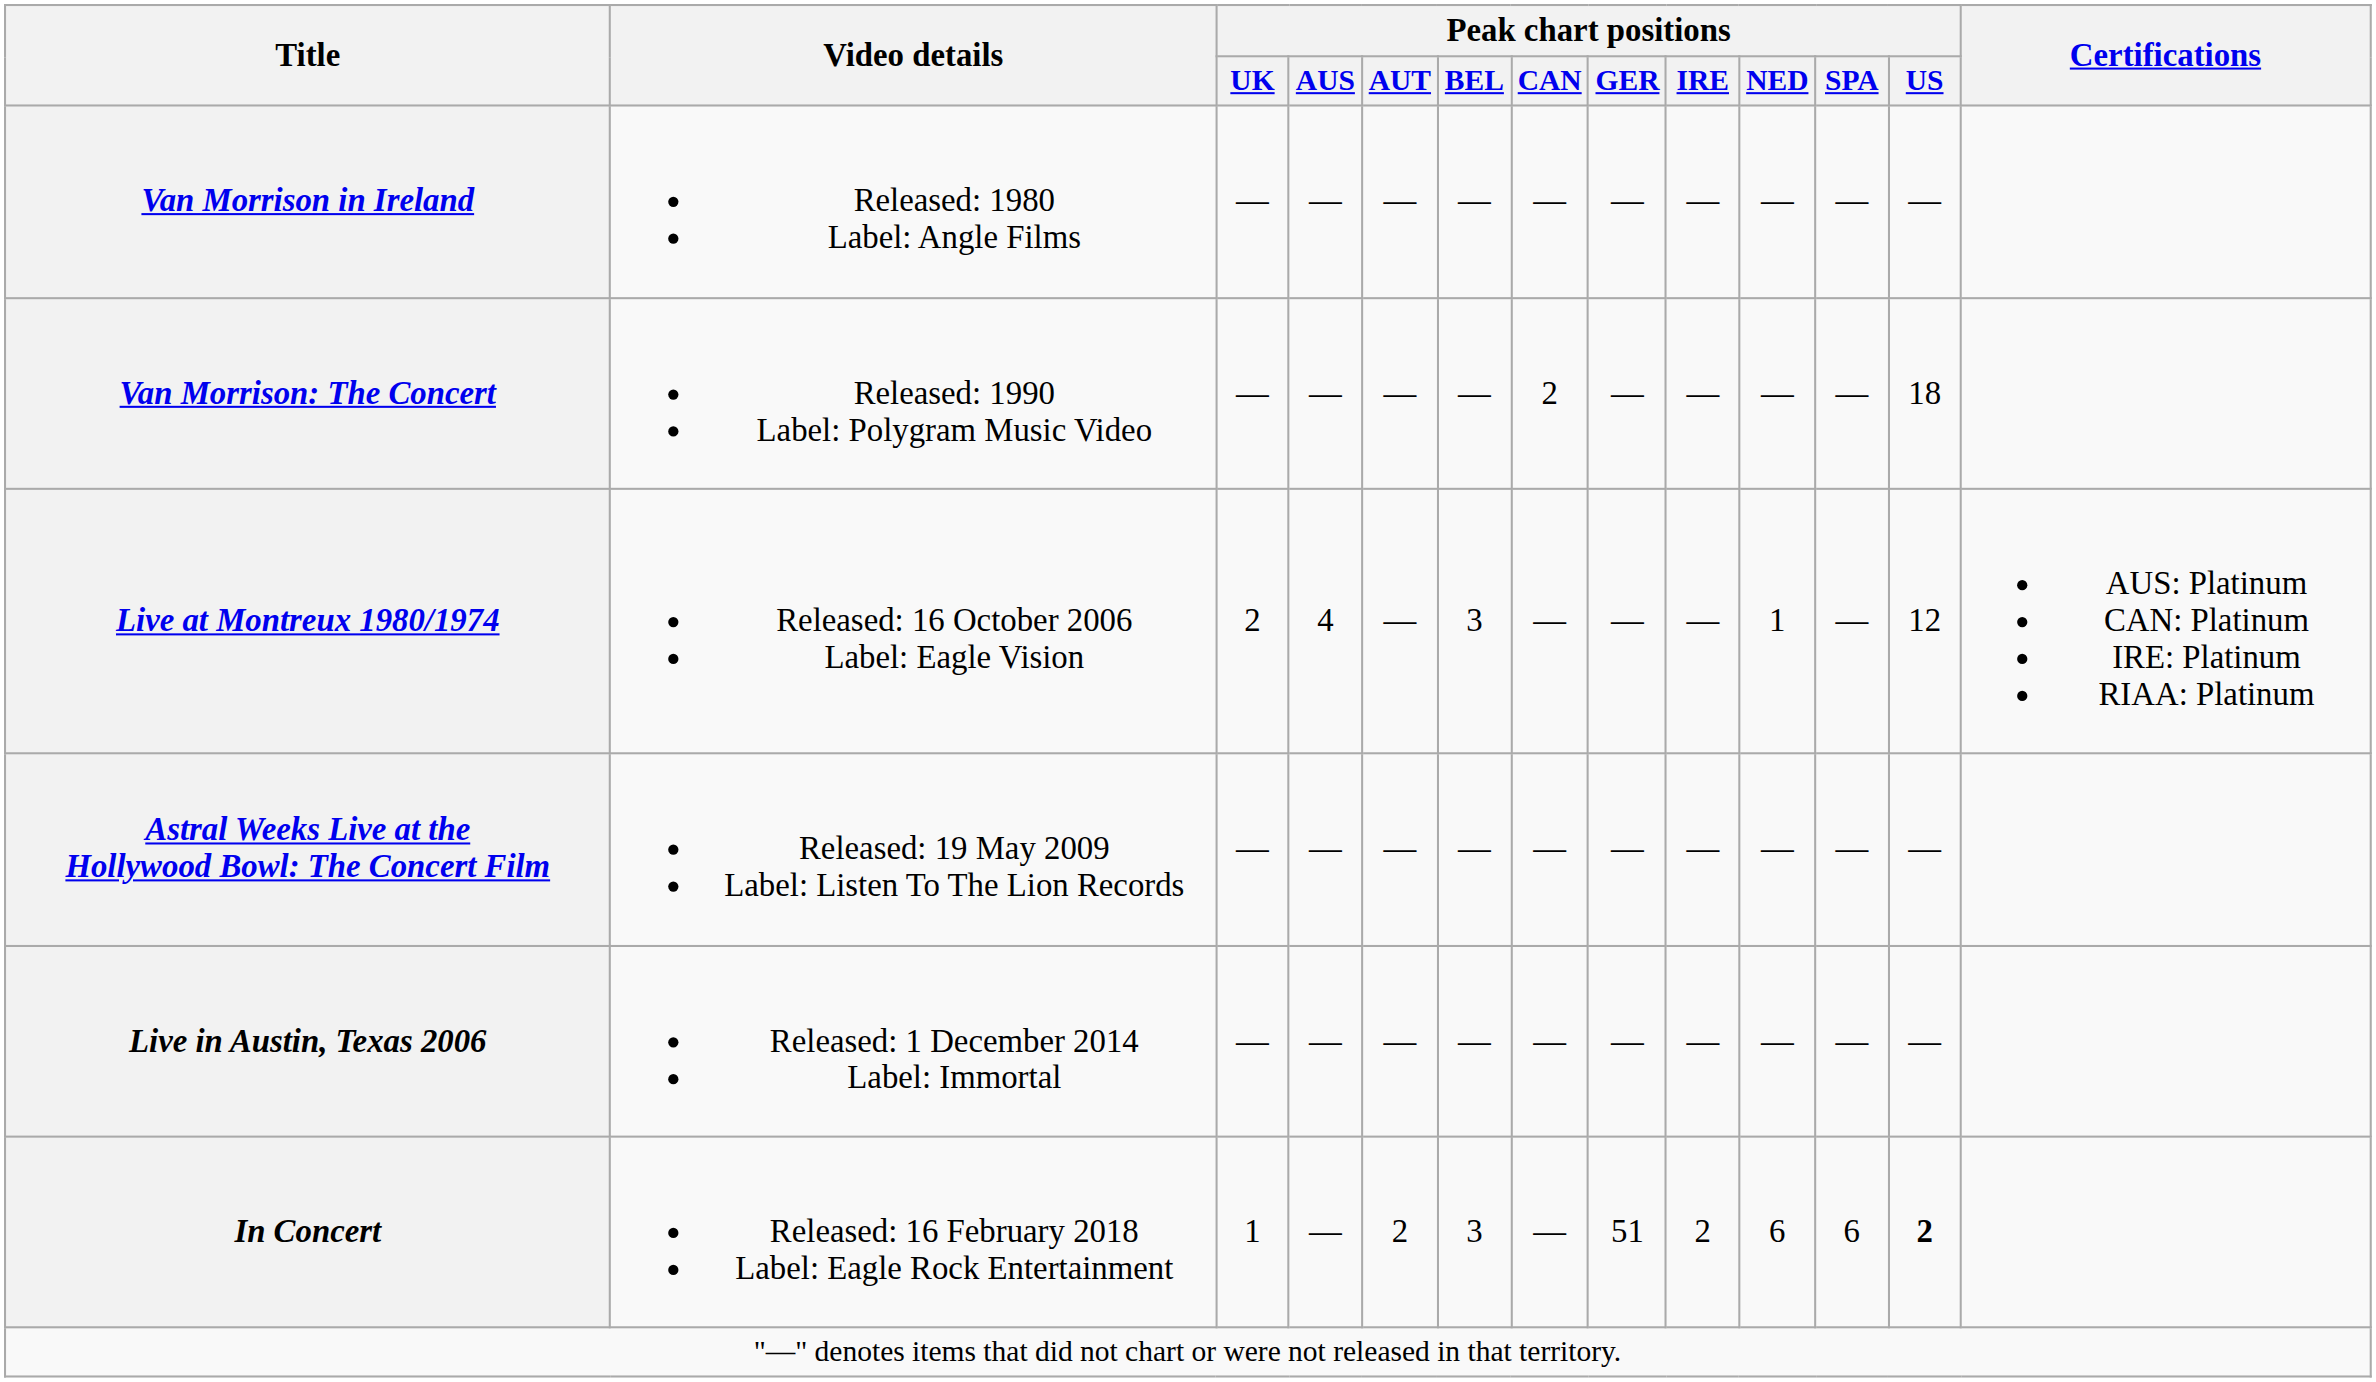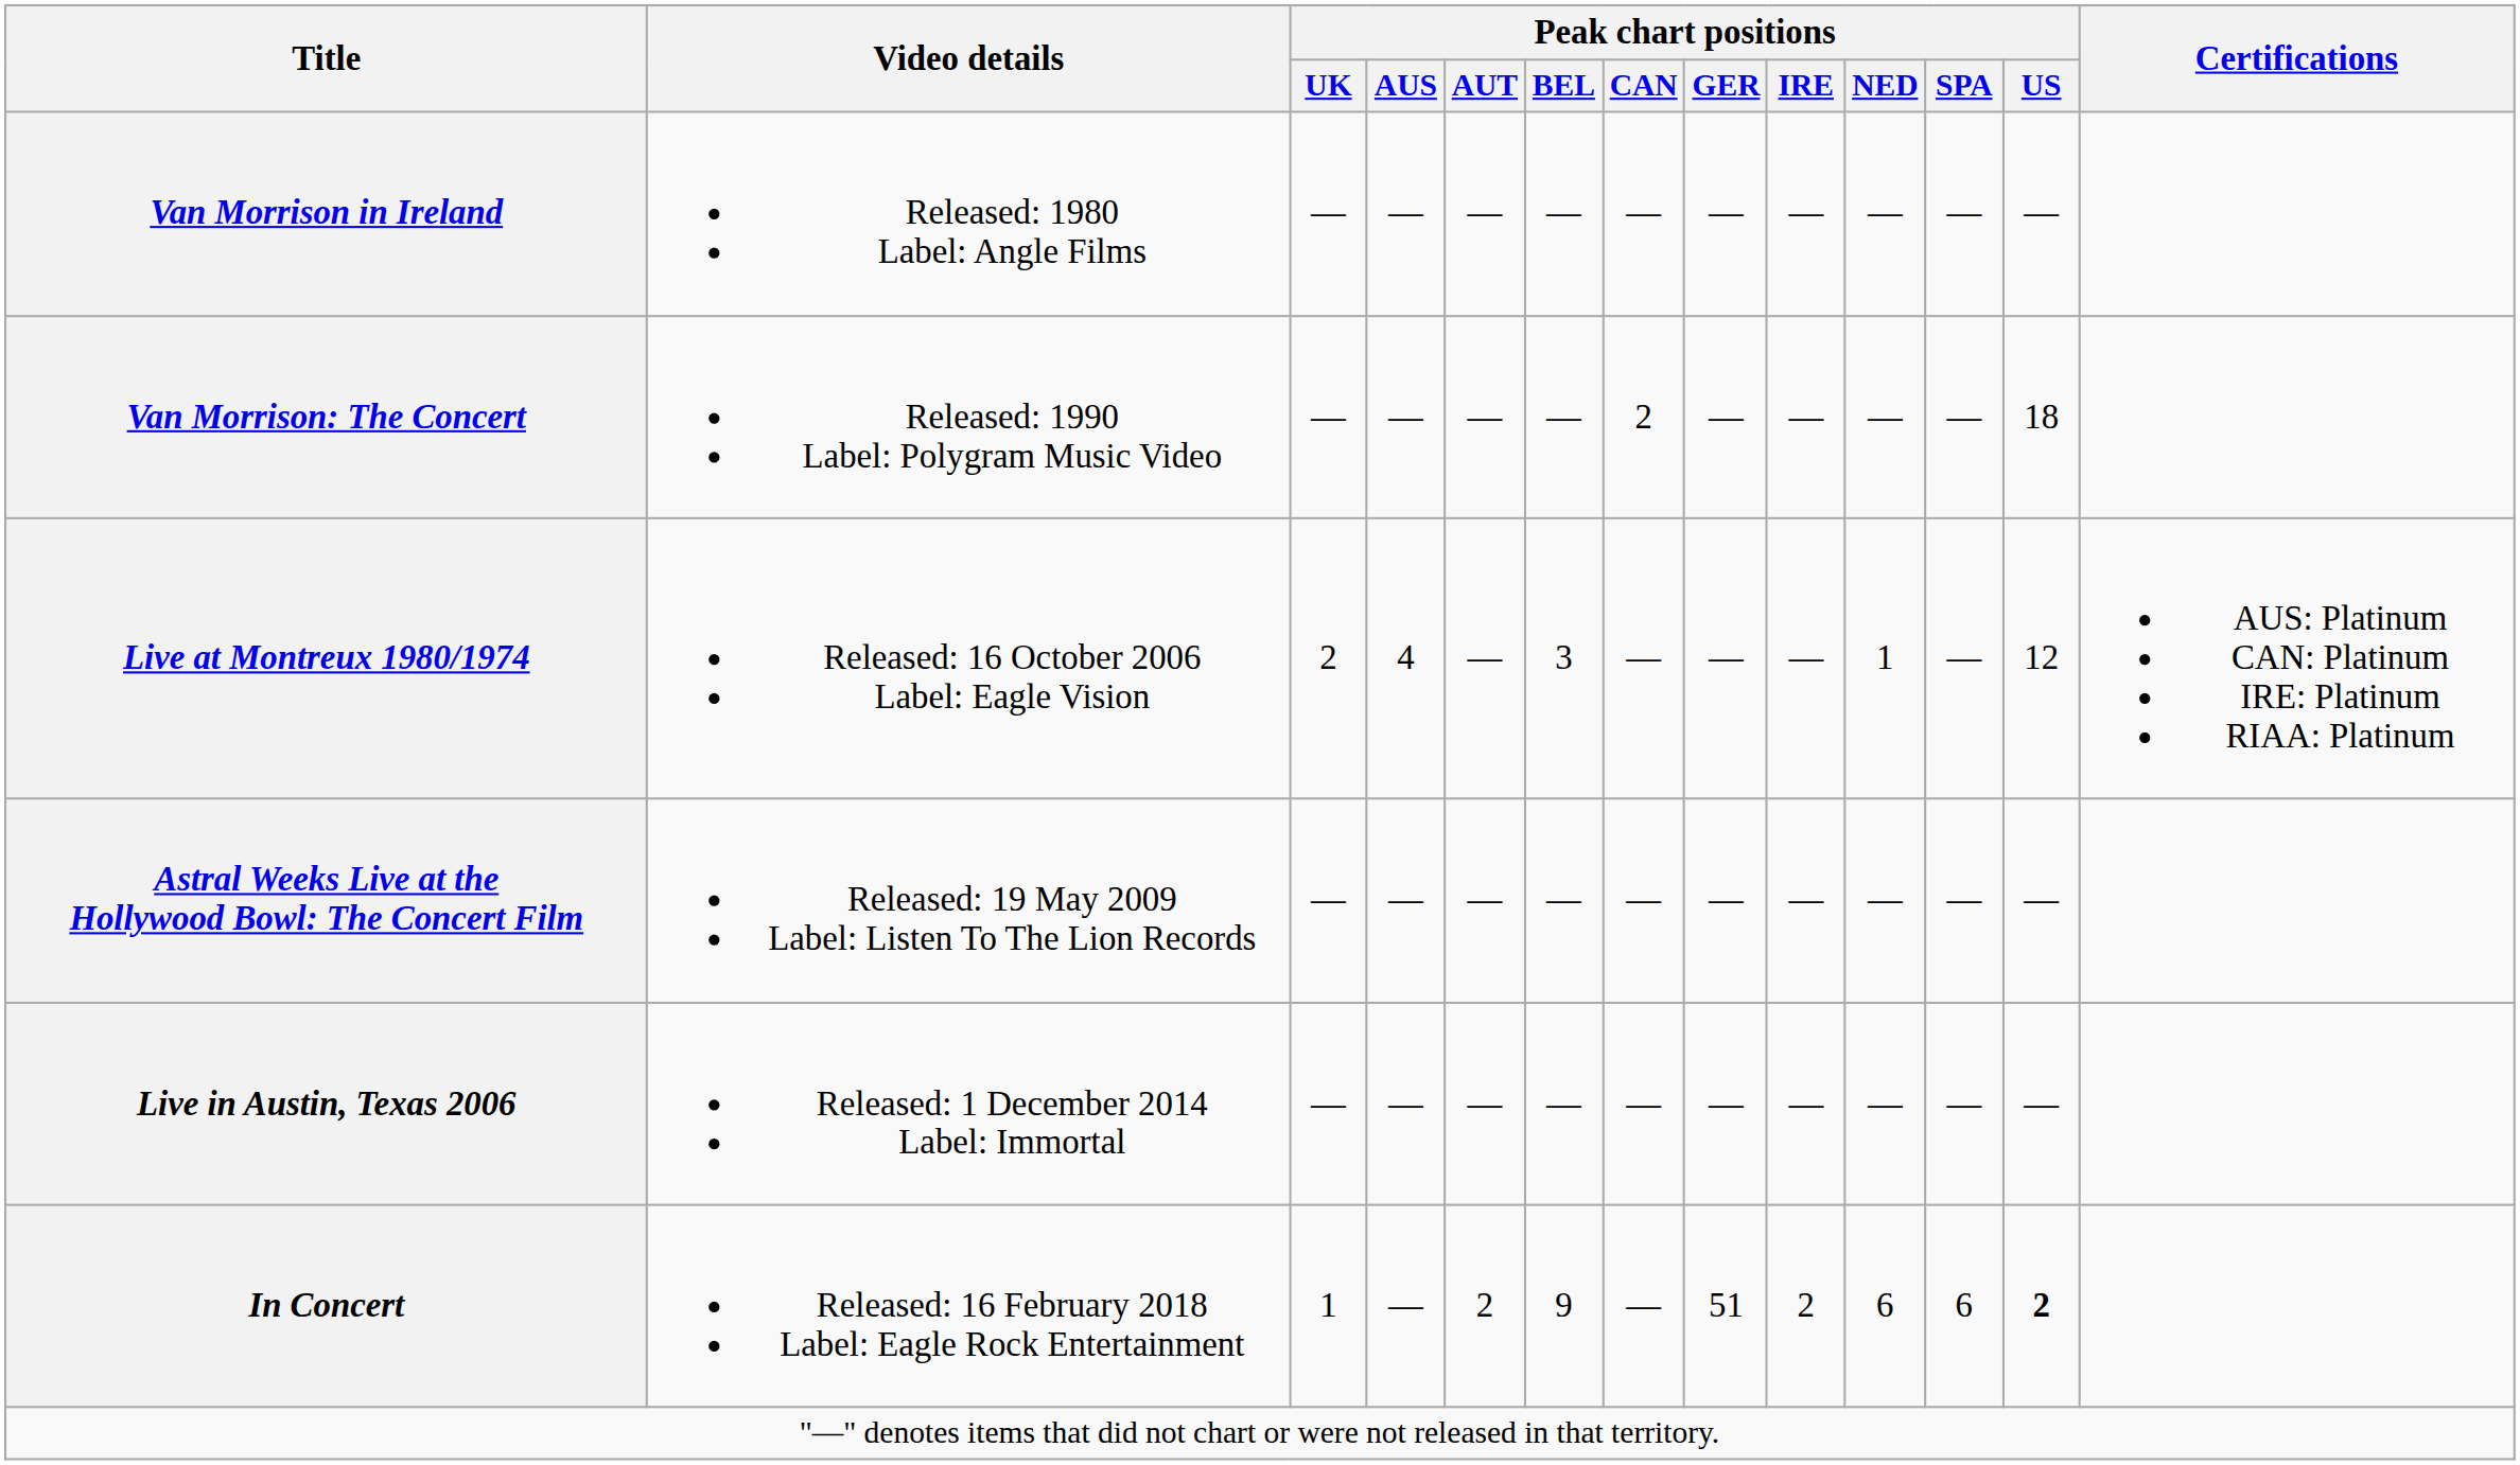In Concert | Peak chart positions / BEL: 3 -> 9
